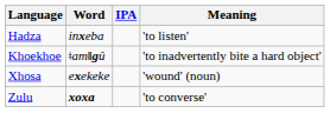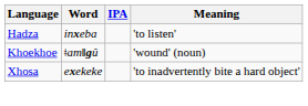Khoekhoe | Meaning: 'to inadvertently bite a hard object' -> 'wound' (noun)
Xhosa | Meaning: 'wound' (noun) -> 'to inadvertently bite a hard object'
- row: Zulu | xoxa | 'to converse'
